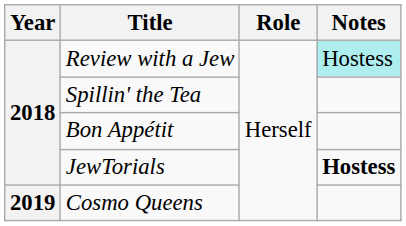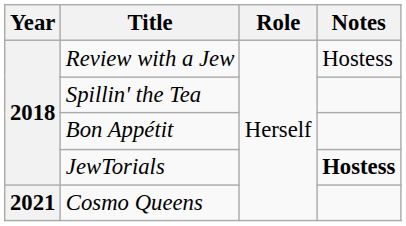Review with a Jew | Notes: paleturquoise background -> no background
Cosmo Queens | Year: 2019 -> 2021
